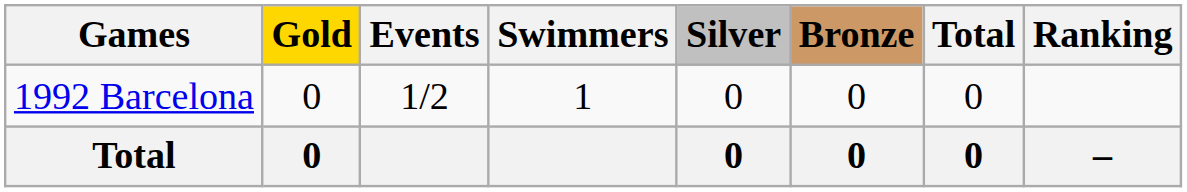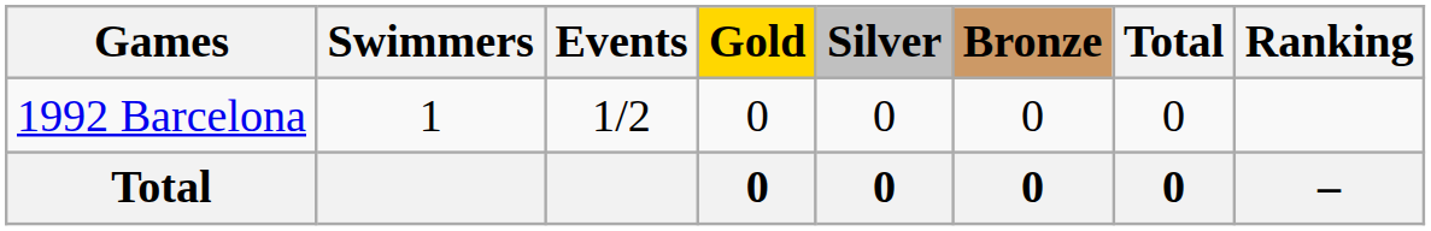columns swapped: Swimmers <-> Gold
